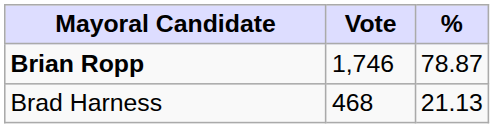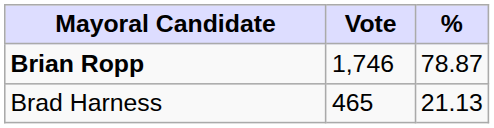Brad Harness | Vote: 468 -> 465
